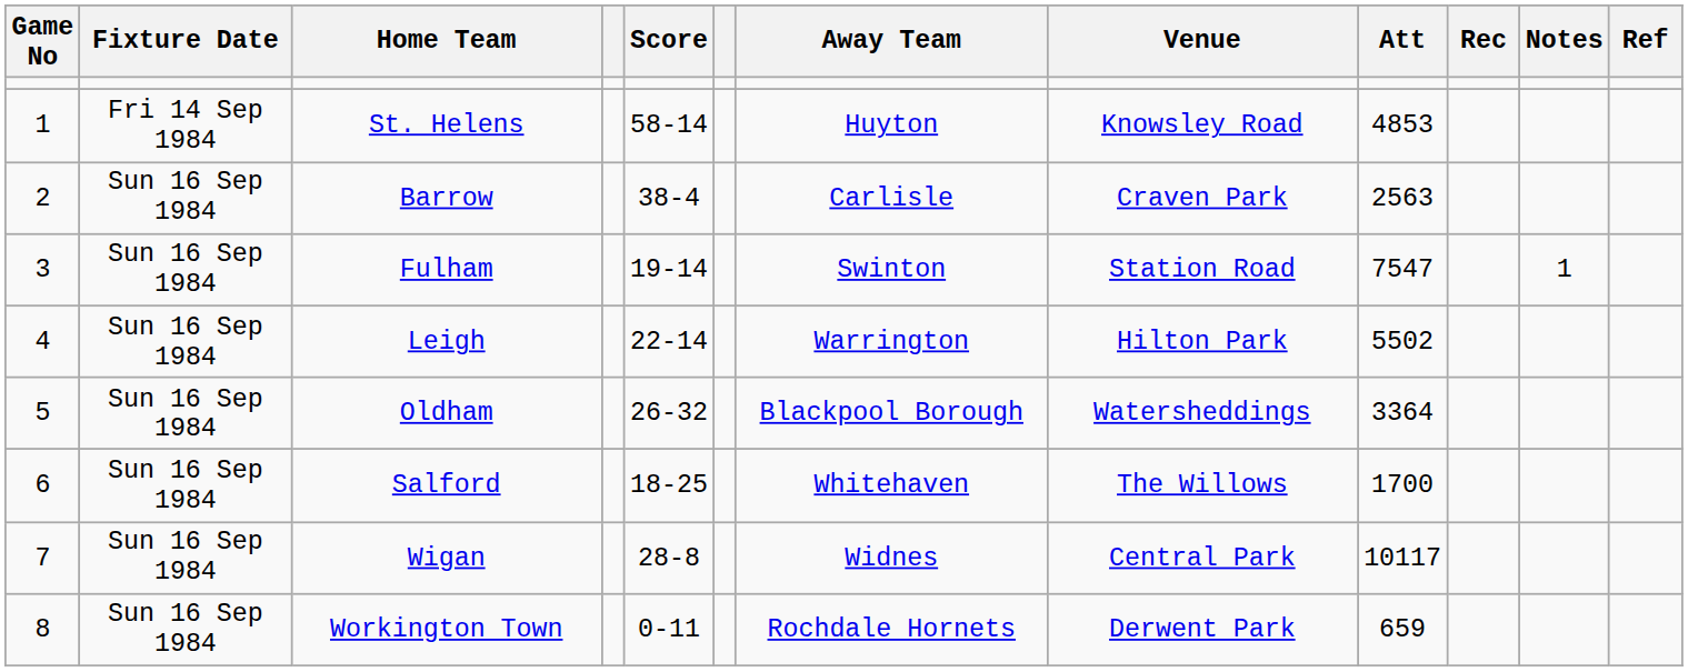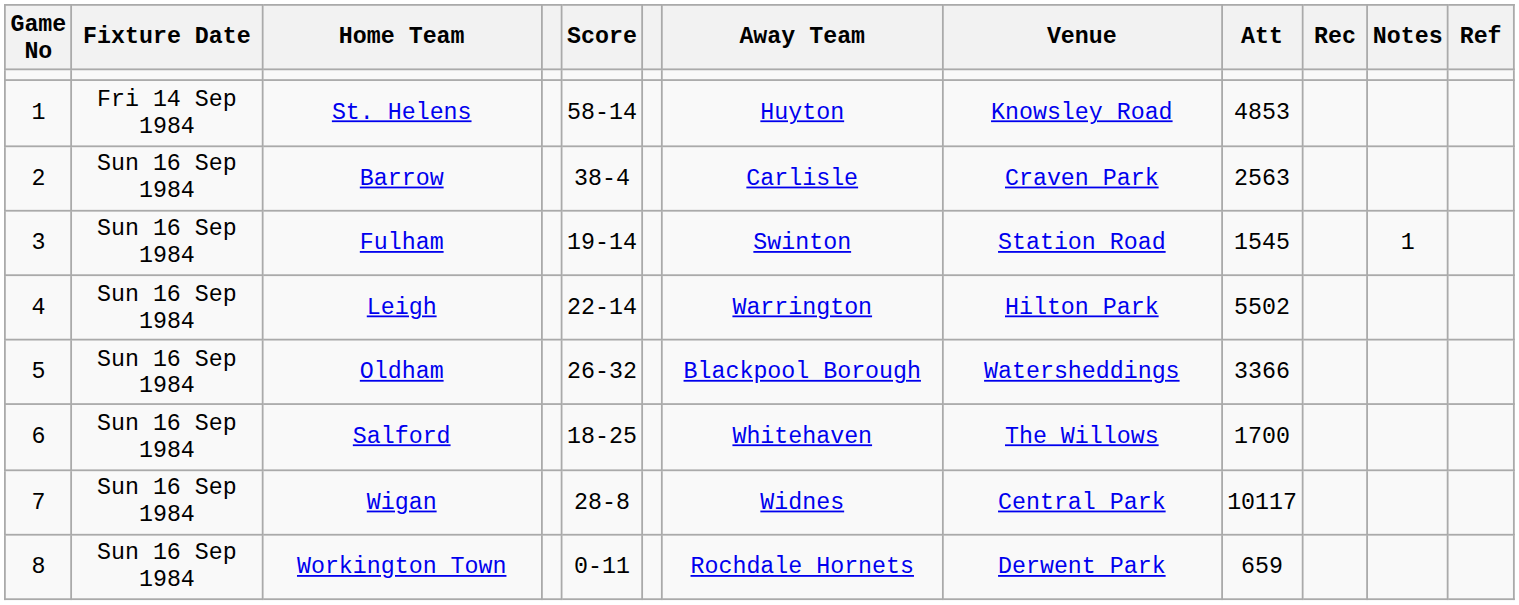Fulham | Att: 7547 -> 1545
Oldham | Att: 3364 -> 3366
